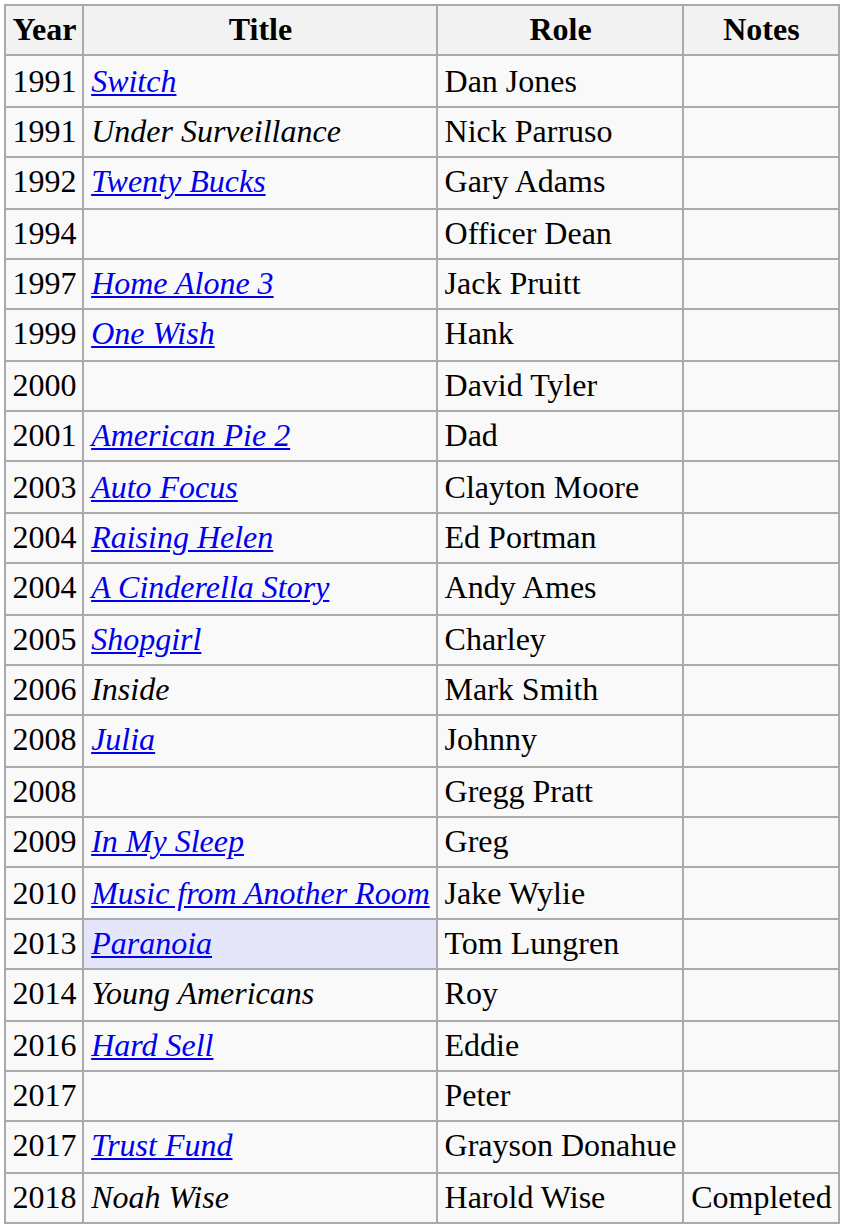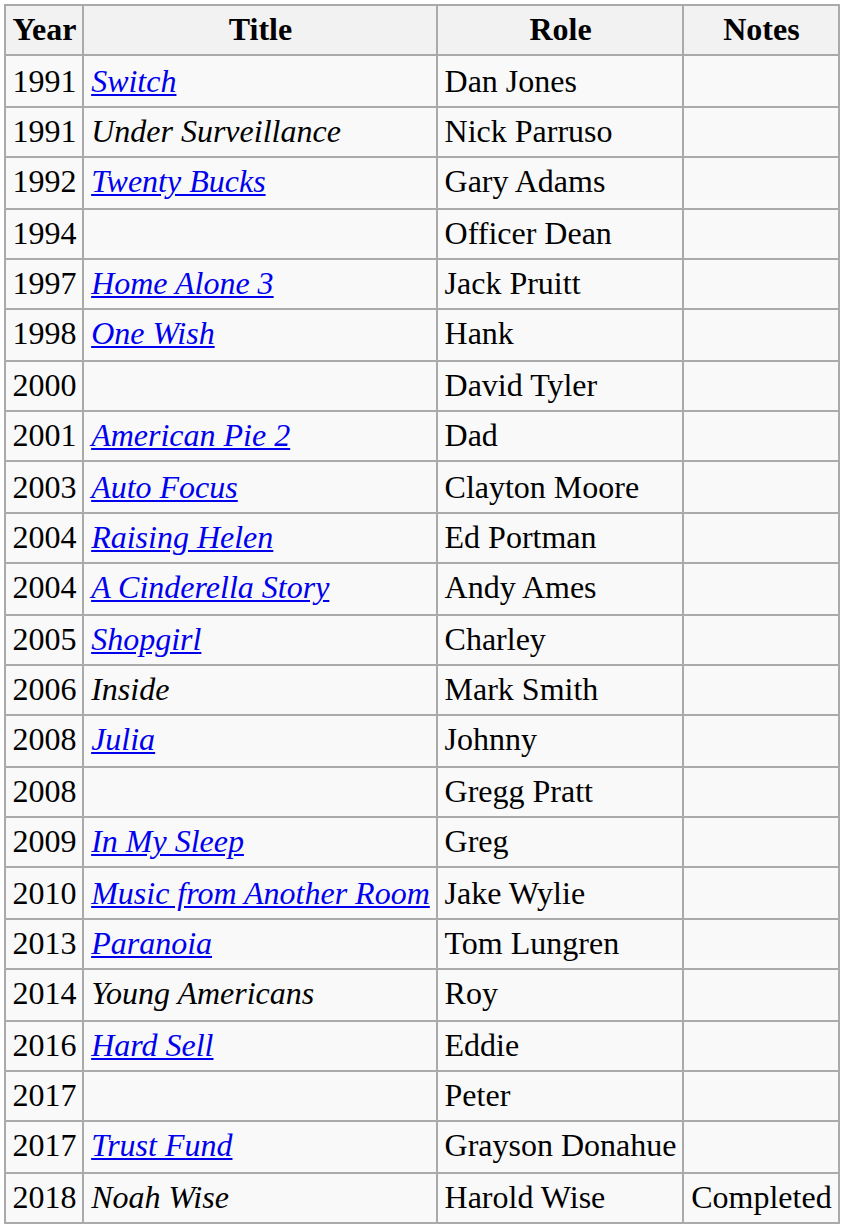Hank | Year: 1999 -> 1998
Tom Lungren | Title: lavender background -> no background
